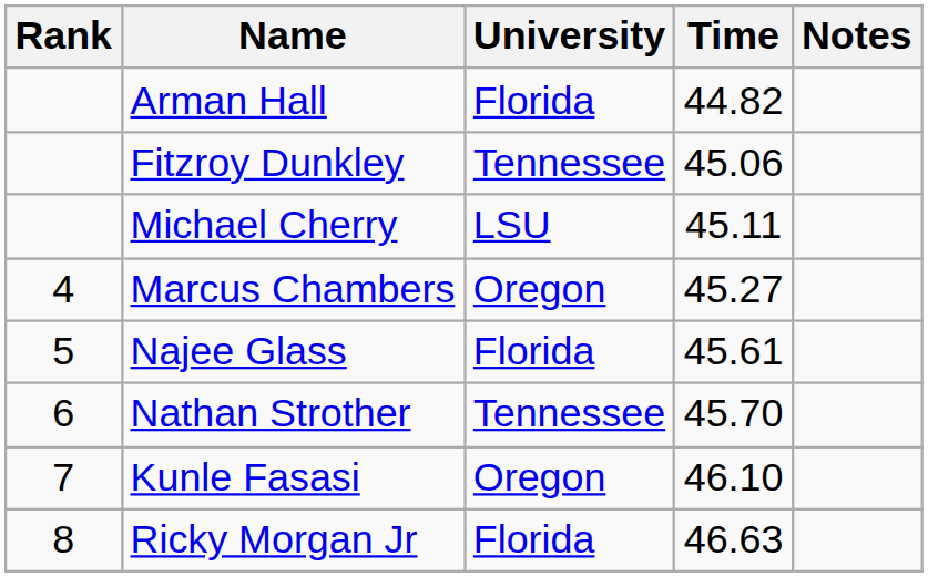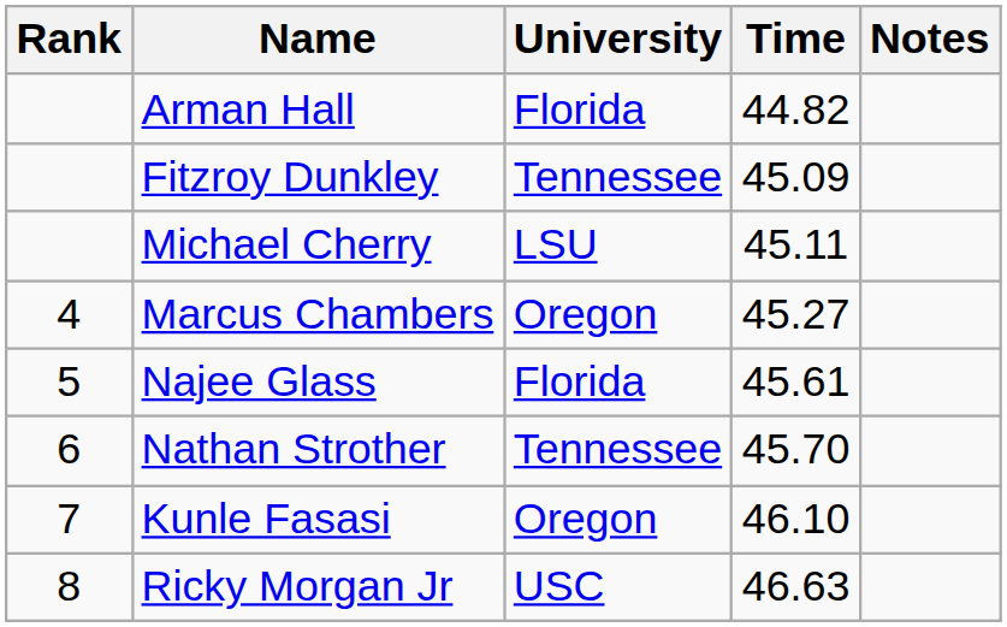Fitzroy Dunkley | Time: 45.06 -> 45.09
Ricky Morgan Jr | University: Florida -> USC
